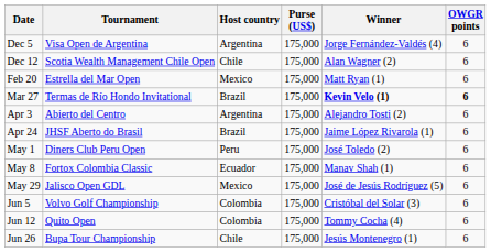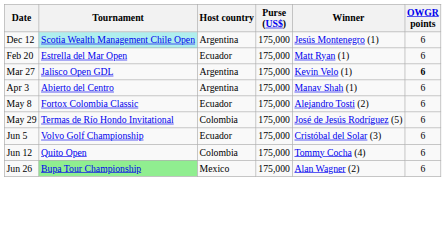- row: Dec 5 | Visa Open de Argentina | Argentina | 175,000 | Jorge Fernández-Valdés (4) | 6
Dec 12 | Tournament: no background -> paleturquoise background
Dec 12 | Host country: Chile -> Argentina
Dec 12 | Winner: Alan Wagner (2) -> Jesús Montenegro (1)
Feb 20 | Host country: Mexico -> Ecuador
Mar 27 | Tournament: Termas de Río Hondo Invitational -> Jalisco Open GDL
Mar 27 | Host country: Brazil -> Argentina
Mar 27 | Winner: bold -> normal
Apr 3 | Winner: Alejandro Tosti (2) -> Manav Shah (1)
- row: Apr 24 | JHSF Aberto do Brasil | Brazil | 175,000 | Jaime López Rivarola (1) | 6
- row: May 1 | Diners Club Peru Open | Peru | 175,000 | José Toledo (2) | 6
May 8 | Winner: Manav Shah (1) -> Alejandro Tosti (2)
May 29 | Tournament: Jalisco Open GDL -> Termas de Río Hondo Invitational
May 29 | Host country: Mexico -> Colombia
Jun 5 | Host country: Colombia -> Ecuador
Jun 26 | Tournament: no background -> lightgreen background
Jun 26 | Host country: Chile -> Mexico
Jun 26 | Winner: Jesús Montenegro (1) -> Alan Wagner (2)
